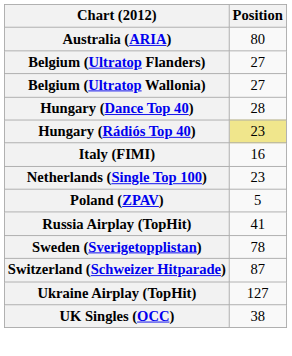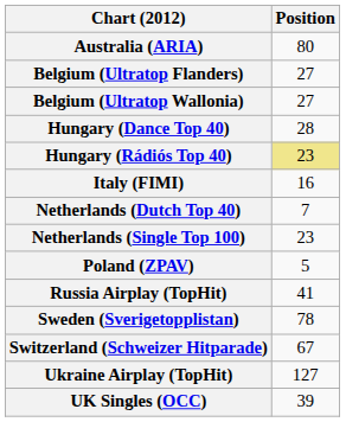+ row: Netherlands (Dutch Top 40) | 7
Switzerland (Schweizer Hitparade) | Position: 87 -> 67
UK Singles (OCC) | Position: 38 -> 39
